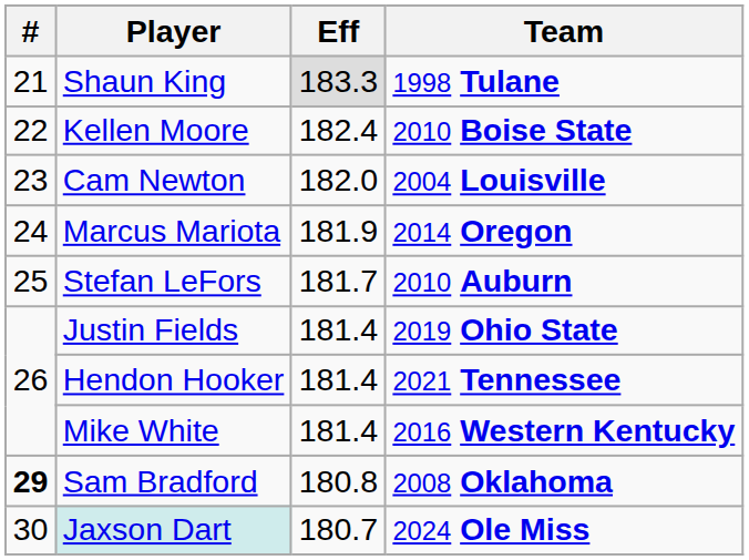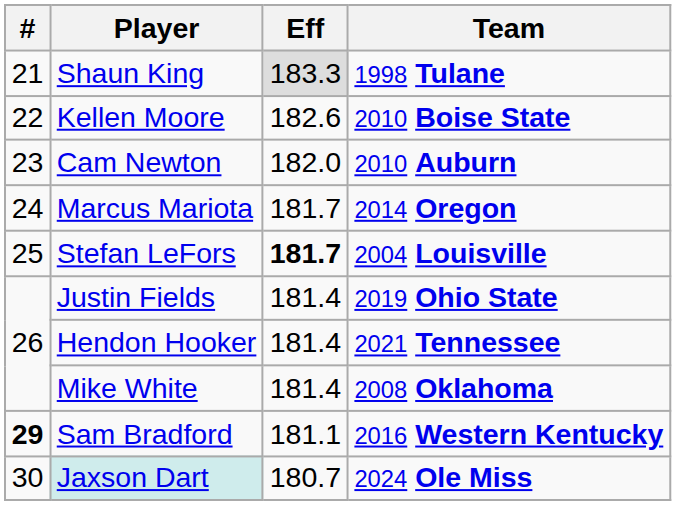Kellen Moore | Eff: 182.4 -> 182.6
Cam Newton | Team: 2004 Louisville -> 2010 Auburn
Marcus Mariota | Eff: 181.9 -> 181.7
Stefan LeFors | Eff: normal -> bold
Stefan LeFors | Team: 2010 Auburn -> 2004 Louisville
Mike White | Team: 2016 Western Kentucky -> 2008 Oklahoma
Sam Bradford | Eff: 180.8 -> 181.1
Sam Bradford | Team: 2008 Oklahoma -> 2016 Western Kentucky
